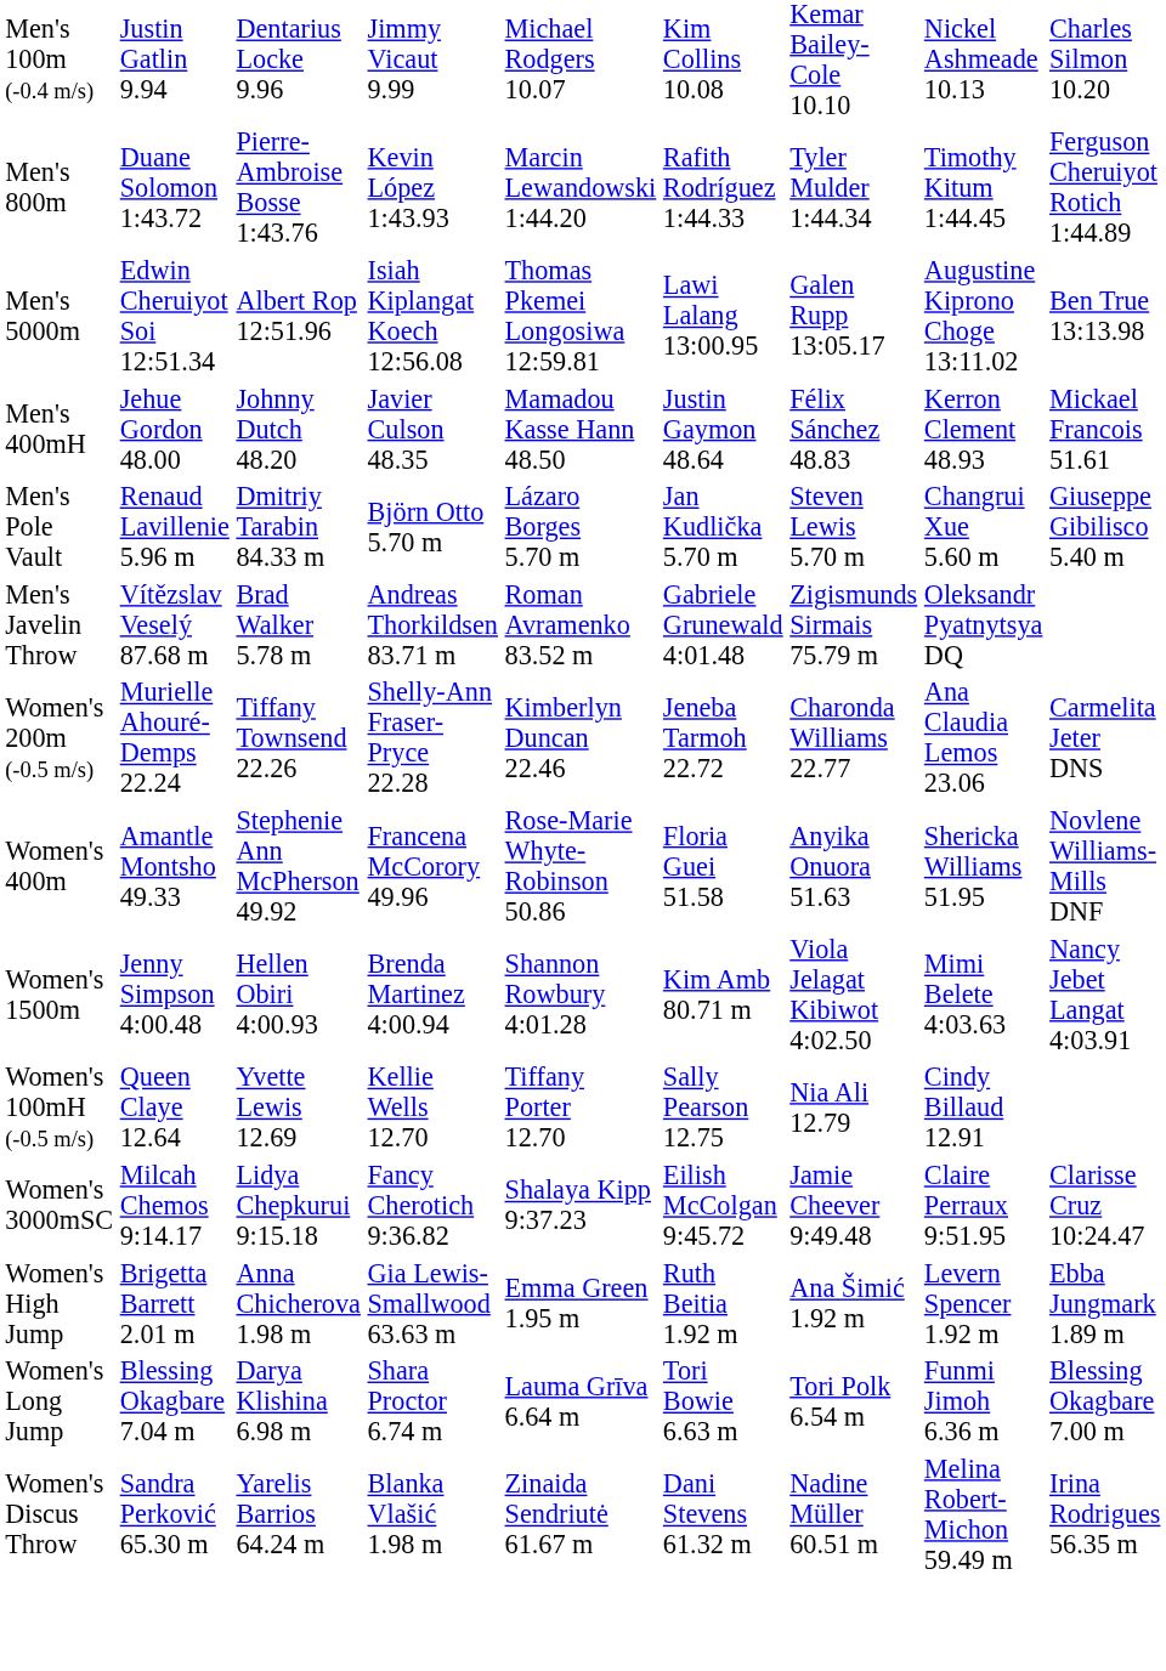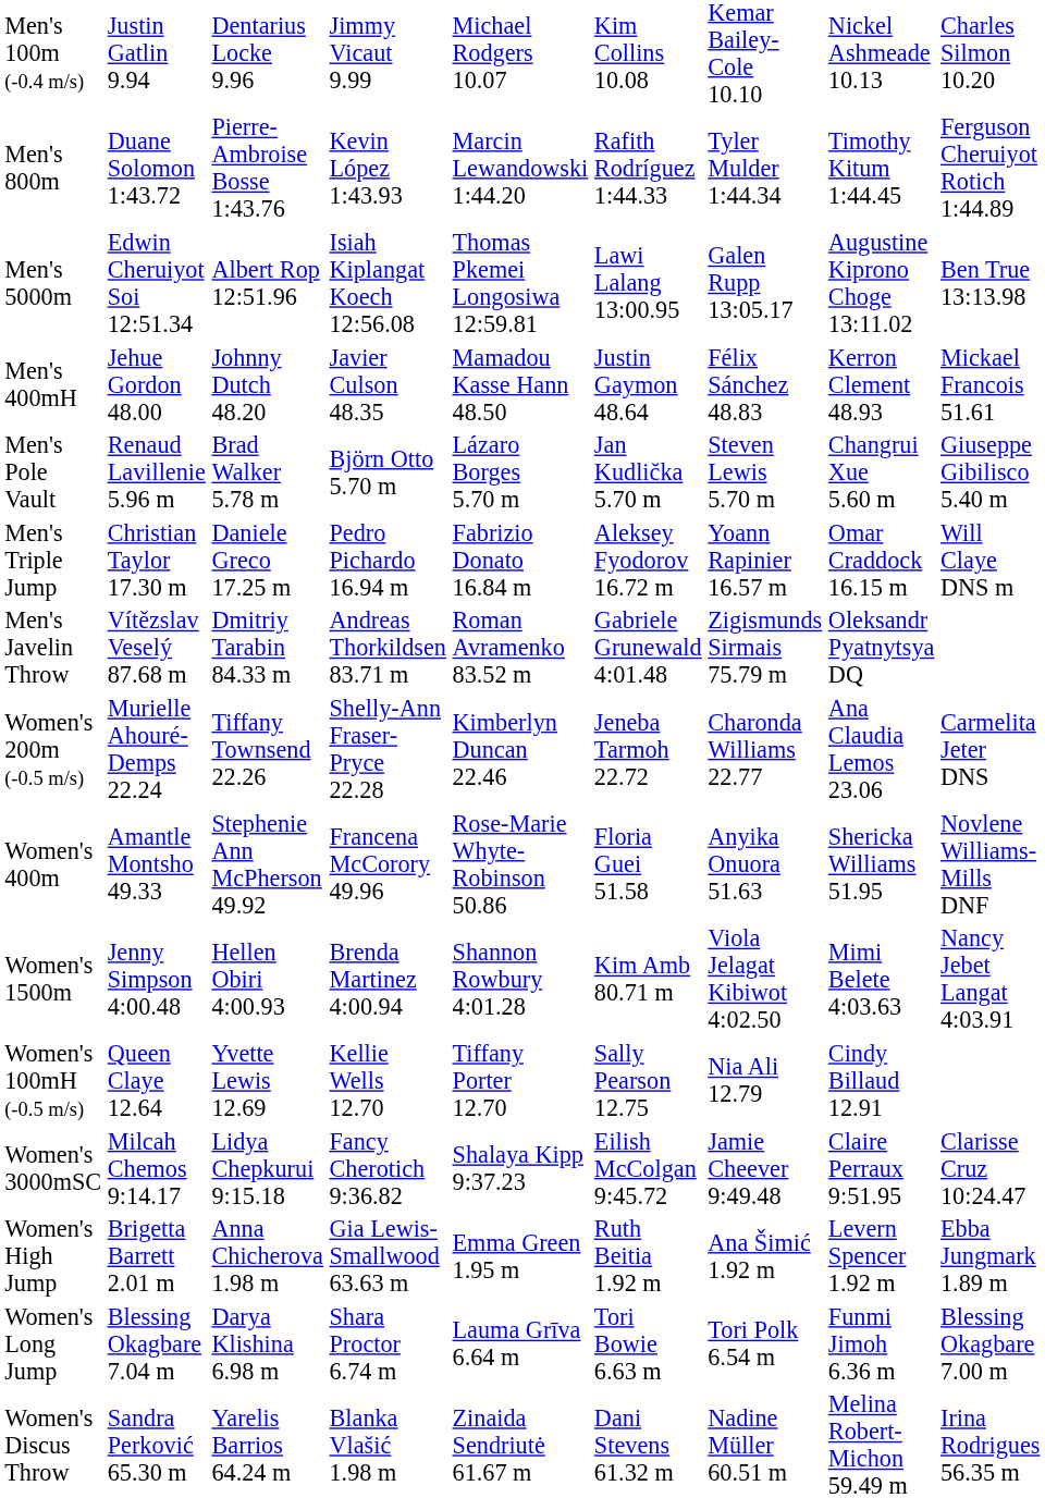Men's Pole Vault | column 3: Dmitriy Tarabin 84.33 m -> Brad Walker 5.78 m
+ row: Men's Triple Jump | Christian Taylor 17.30 m | Daniele Greco 17.25 m | Pedro Pichardo 16.94 m | Fabrizio Donato 16.84 m | Aleksey Fyodorov 16.72 m | Yoann Rapinier 16.57 m | Omar Craddock 16.15 m | Will Claye DNS m
Men's Javelin Throw | column 3: Brad Walker 5.78 m -> Dmitriy Tarabin 84.33 m
